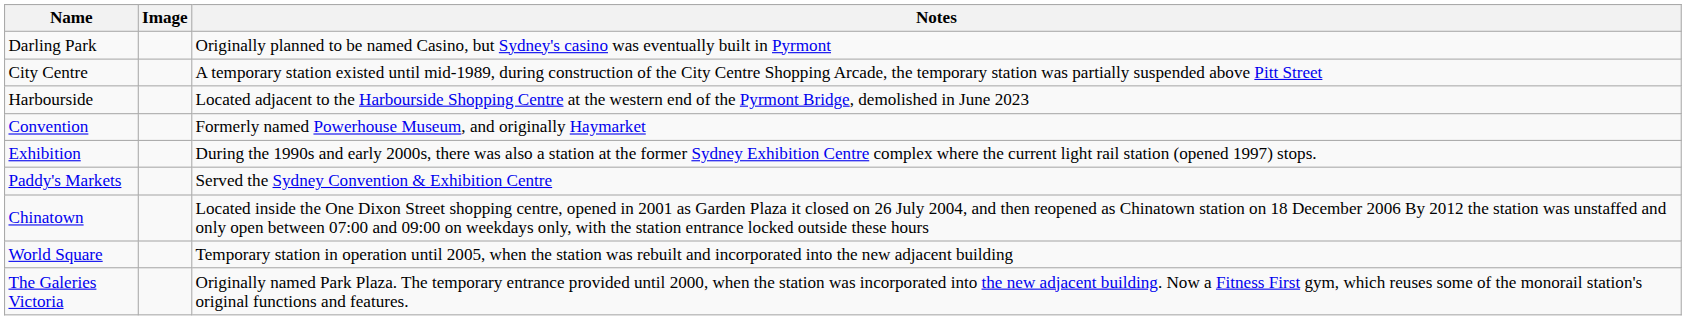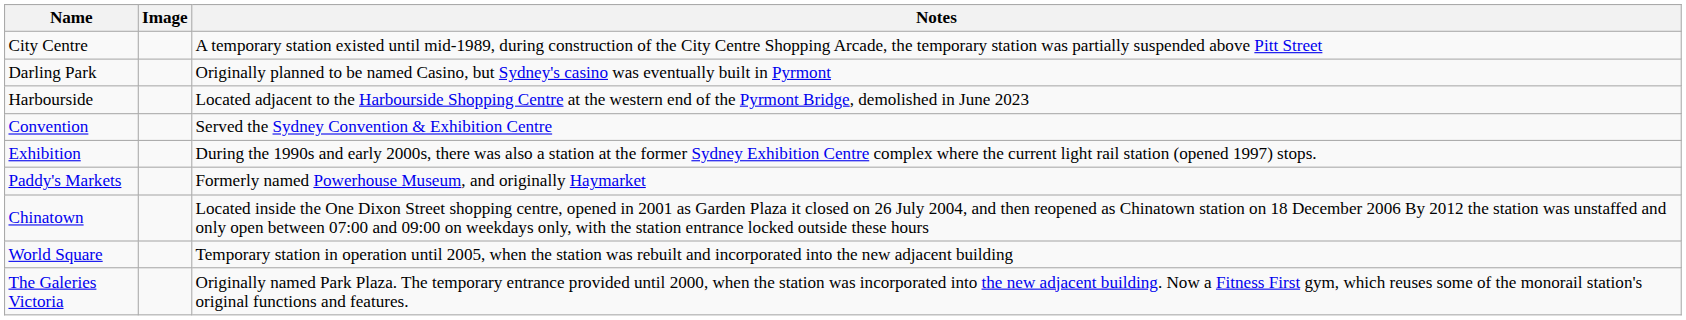rows swapped: City Centre <-> Darling Park
Convention | Notes: Formerly named Powerhouse Museum, and originally Haymarket -> Served the Sydney Convention & Exhibition Centre
Paddy's Markets | Notes: Served the Sydney Convention & Exhibition Centre -> Formerly named Powerhouse Museum, and originally Haymarket
